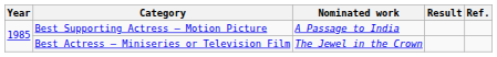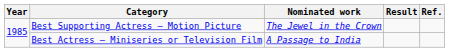Best Supporting Actress – Motion Picture | Nominated work: A Passage to India -> The Jewel in the Crown
Best Actress – Miniseries or Television Film | Nominated work: The Jewel in the Crown -> A Passage to India
